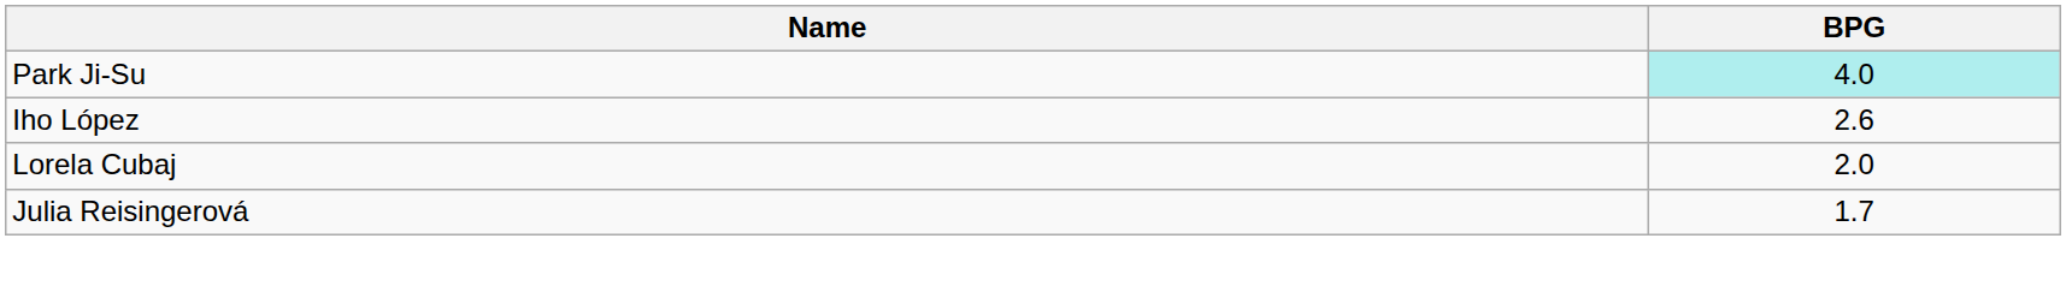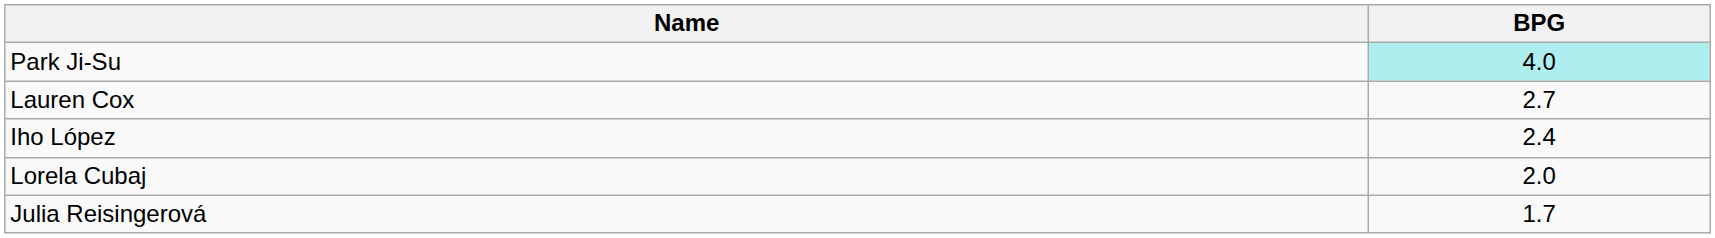+ row: Lauren Cox | 2.7
Iho López | BPG: 2.6 -> 2.4
